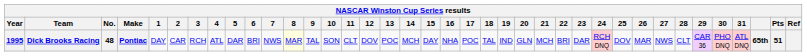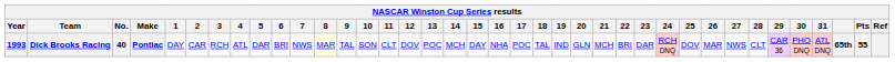Dick Brooks Racing | Year: 1995 -> 1993
Dick Brooks Racing | No.: 48 -> 40
Dick Brooks Racing | Pts: 51 -> 55
